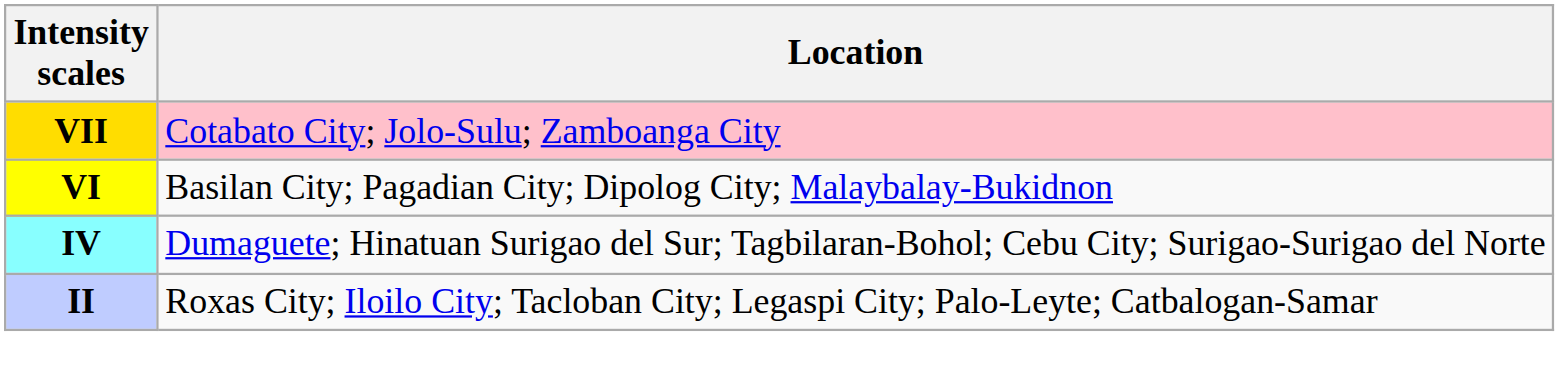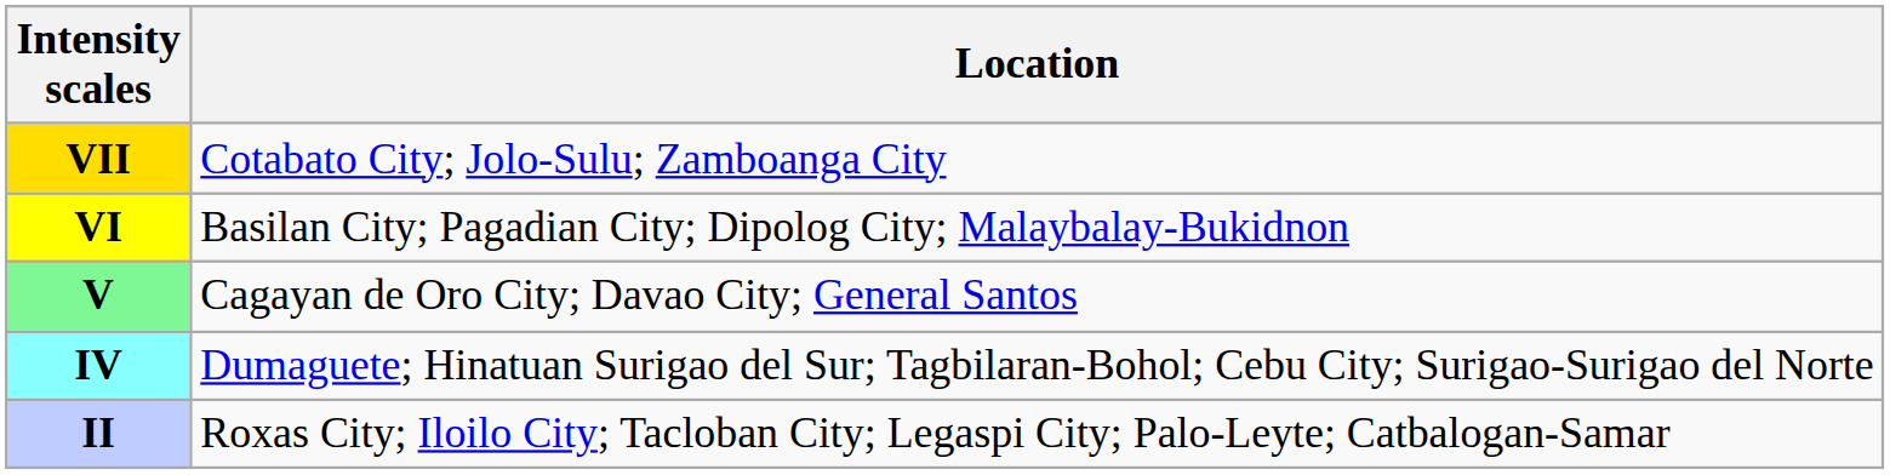VII | Location: pink background -> no background
+ row: V | Cagayan de Oro City; Davao City; General Santos
